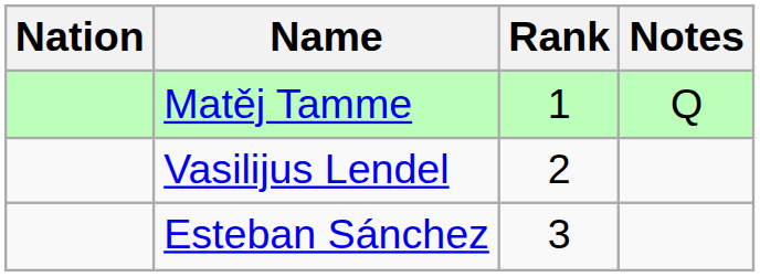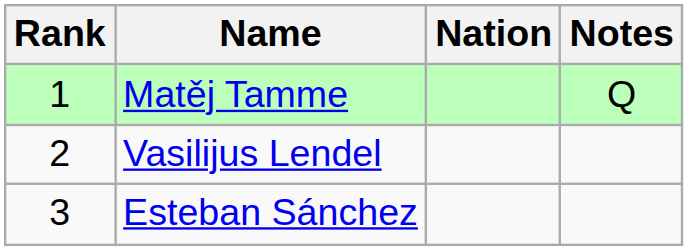columns swapped: Rank <-> Nation
